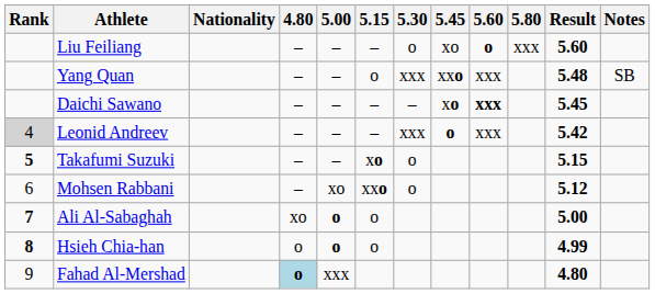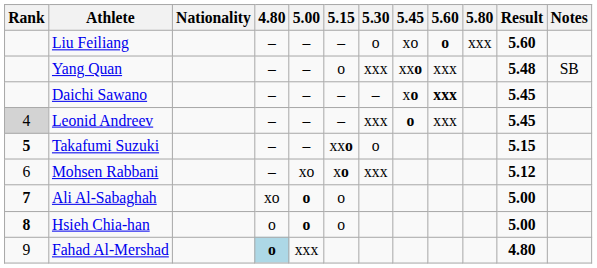Leonid Andreev | Result: 5.42 -> 5.45
Takafumi Suzuki | 5.15: xo -> xxo
Mohsen Rabbani | 5.15: xxo -> xo
Mohsen Rabbani | 5.30: o -> xxx
Hsieh Chia-han | Result: 4.99 -> 5.00
